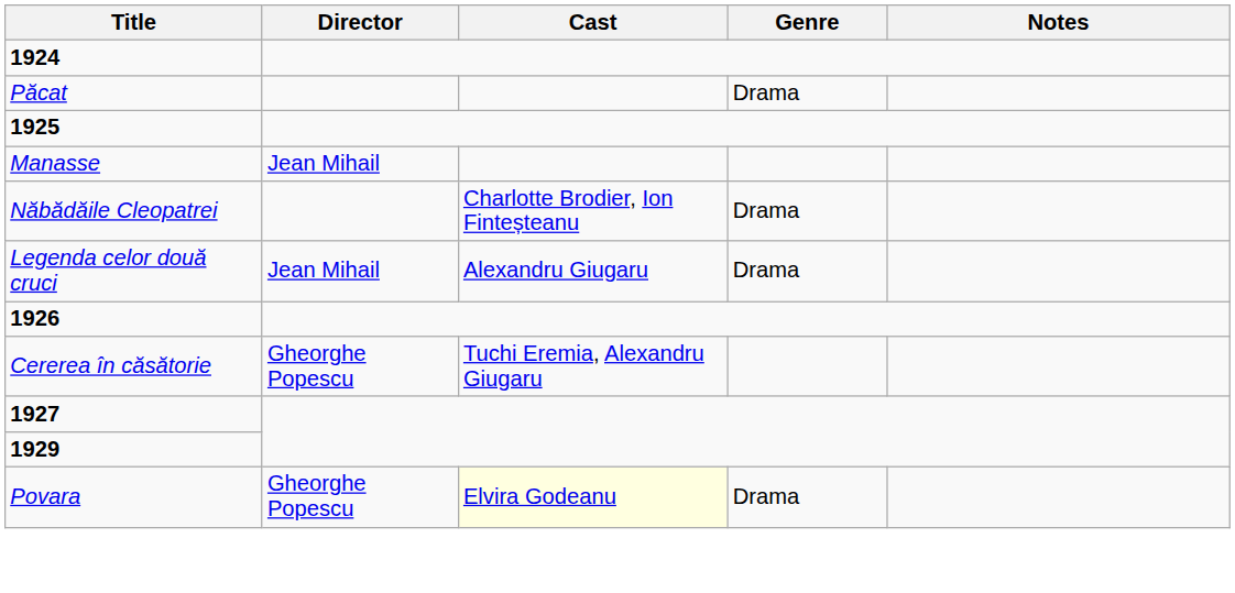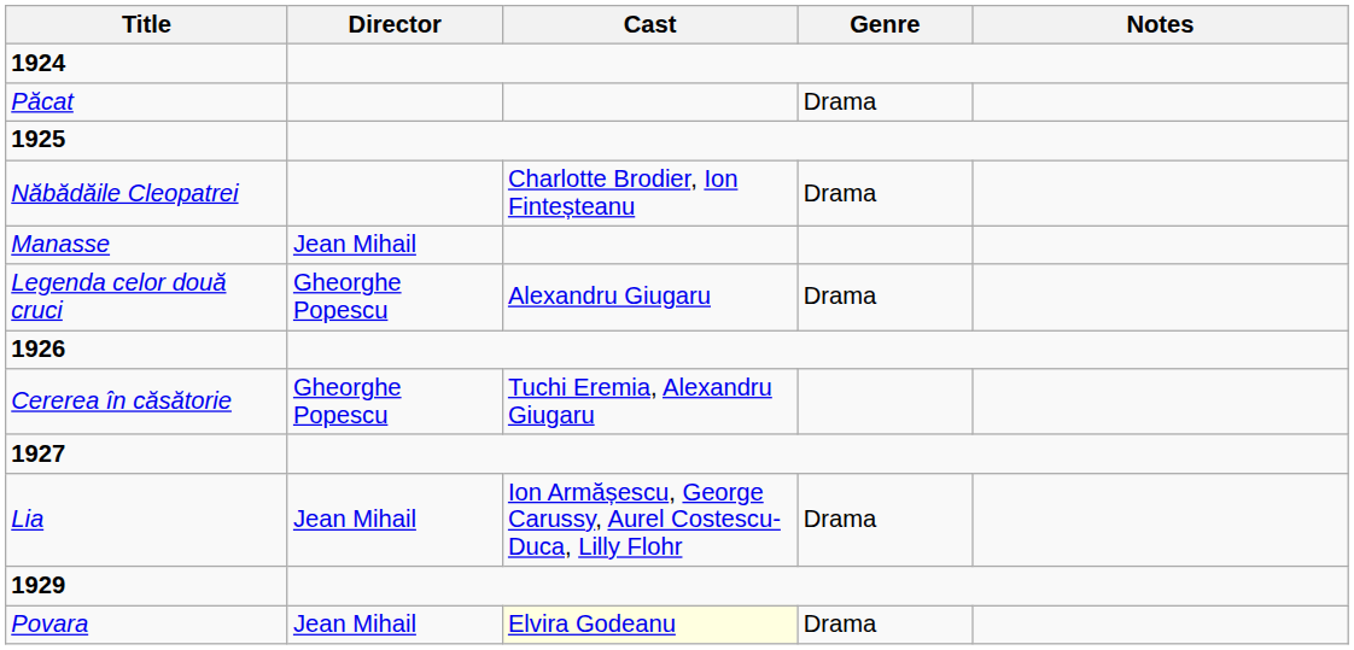rows swapped: Manasse <-> Năbădăile Cleopatrei
Legenda celor două cruci | Director: Jean Mihail -> Gheorghe Popescu
+ row: Lia | Jean Mihail | Ion Armășescu, George Carussy, Aurel Costescu-Duca, Lilly Flohr | Drama
Povara | Director: Gheorghe Popescu -> Jean Mihail
